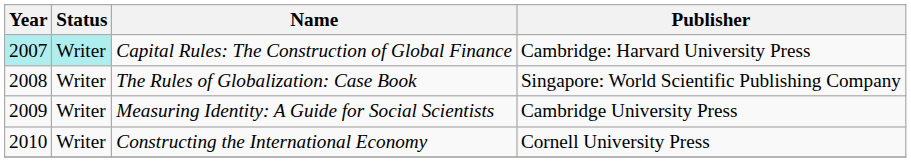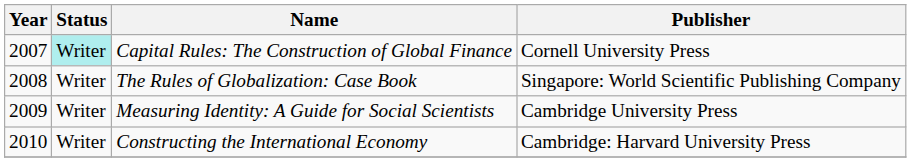Capital Rules: The Construction of Global Finance | Year: paleturquoise background -> no background
Capital Rules: The Construction of Global Finance | Publisher: Cambridge: Harvard University Press -> Cornell University Press
Constructing the International Economy | Publisher: Cornell University Press -> Cambridge: Harvard University Press
